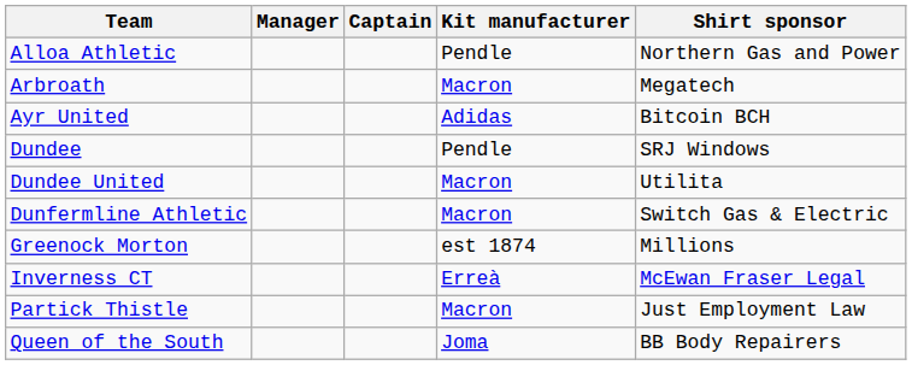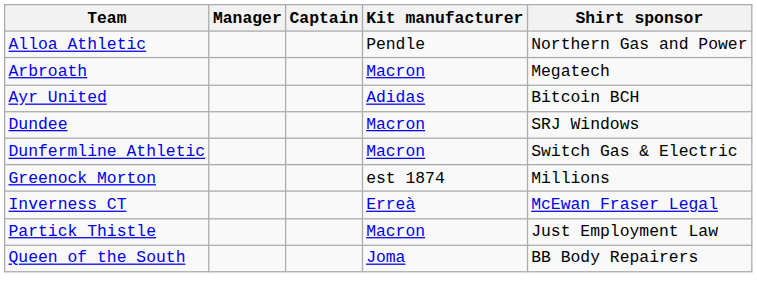Dundee | Kit manufacturer: Pendle -> Macron
- row: Dundee United | Macron | Utilita
